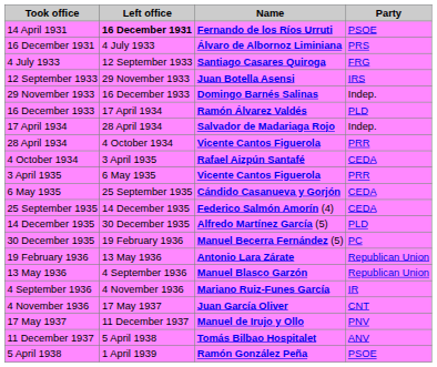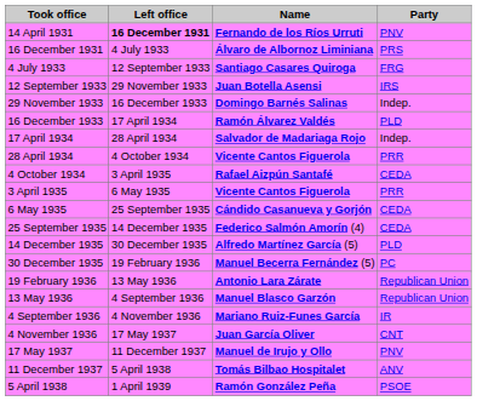14 April 1931 | Party: PSOE -> PNV
